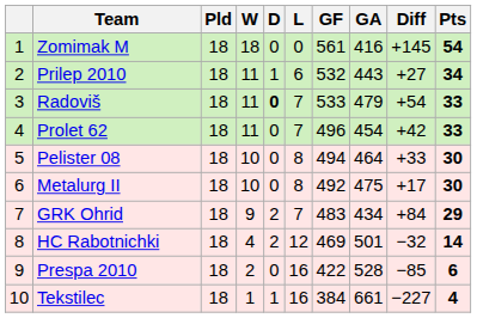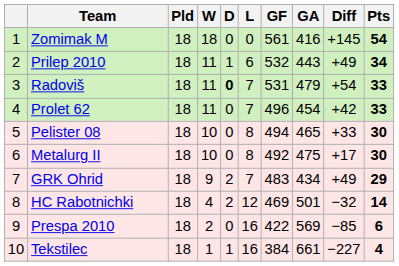Prilep 2010 | Diff: +27 -> +49
Radoviš | GF: 533 -> 531
Pelister 08 | GA: 464 -> 465
GRK Ohrid | Diff: +84 -> +49
Prespa 2010 | GA: 528 -> 569
